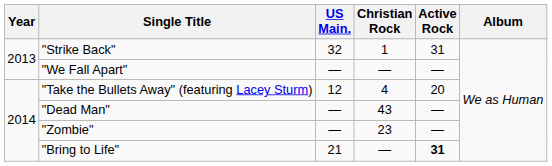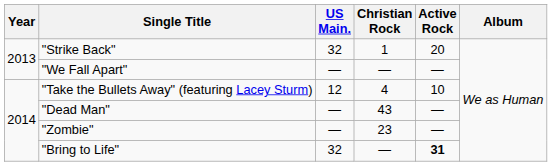"Strike Back" | Active Rock: 31 -> 20
"Take the Bullets Away" (featuring Lacey Sturm) | Active Rock: 20 -> 10
"Bring to Life" | US Main.: 21 -> 32
